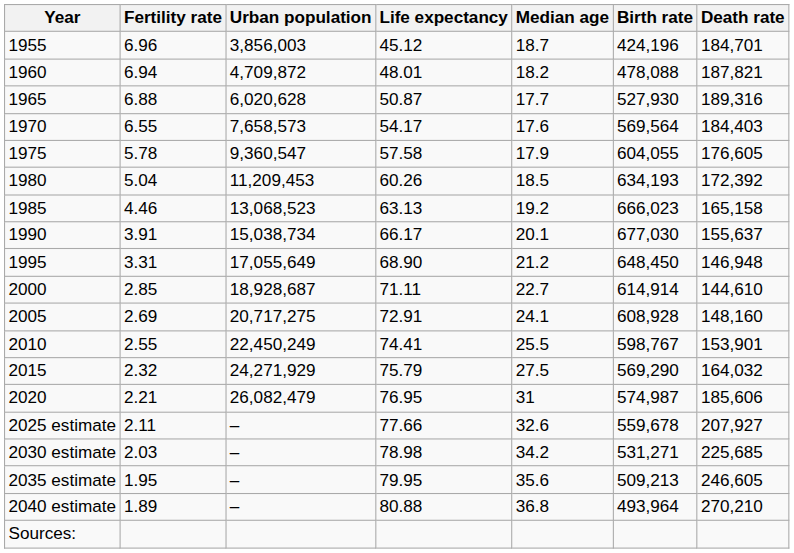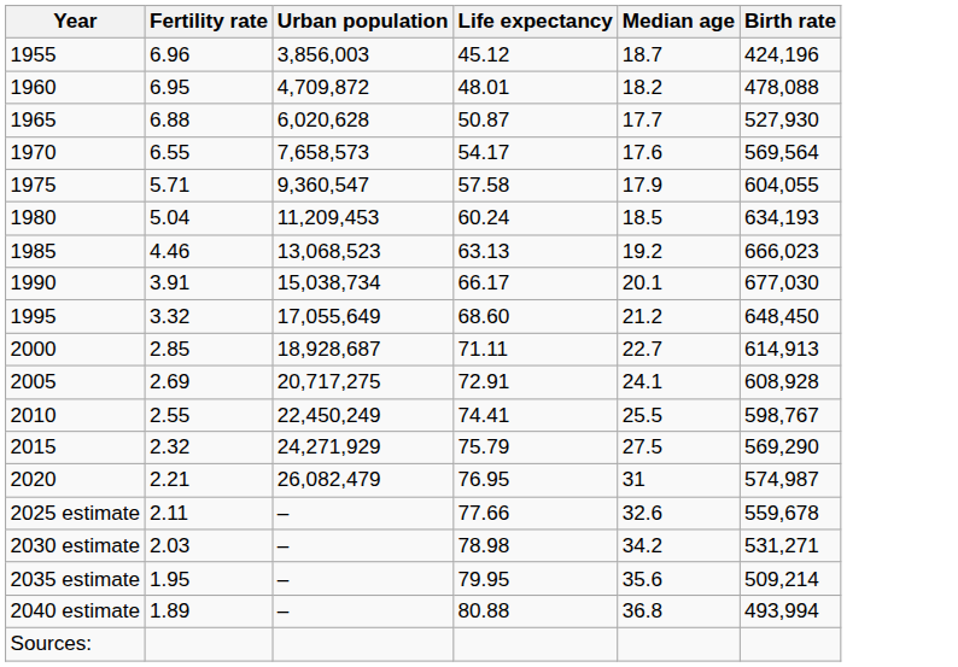- column: Death rate | 184,701 | 187,821 | 189,316 | 184,403 | 176,605 | 172,392 | 165,158 | 155,637 | 146,948 | 144,610 | 148,160 | 153,901 | 164,032 | 185,606 | 207,927 | 225,685 | 246,605 | 270,210
1960 | Fertility rate: 6.94 -> 6.95
1975 | Fertility rate: 5.78 -> 5.71
1980 | Life expectancy: 60.26 -> 60.24
1995 | Fertility rate: 3.31 -> 3.32
1995 | Life expectancy: 68.90 -> 68.60
2000 | Birth rate: 614,914 -> 614,913
2035 estimate | Birth rate: 509,213 -> 509,214
2040 estimate | Birth rate: 493,964 -> 493,994
